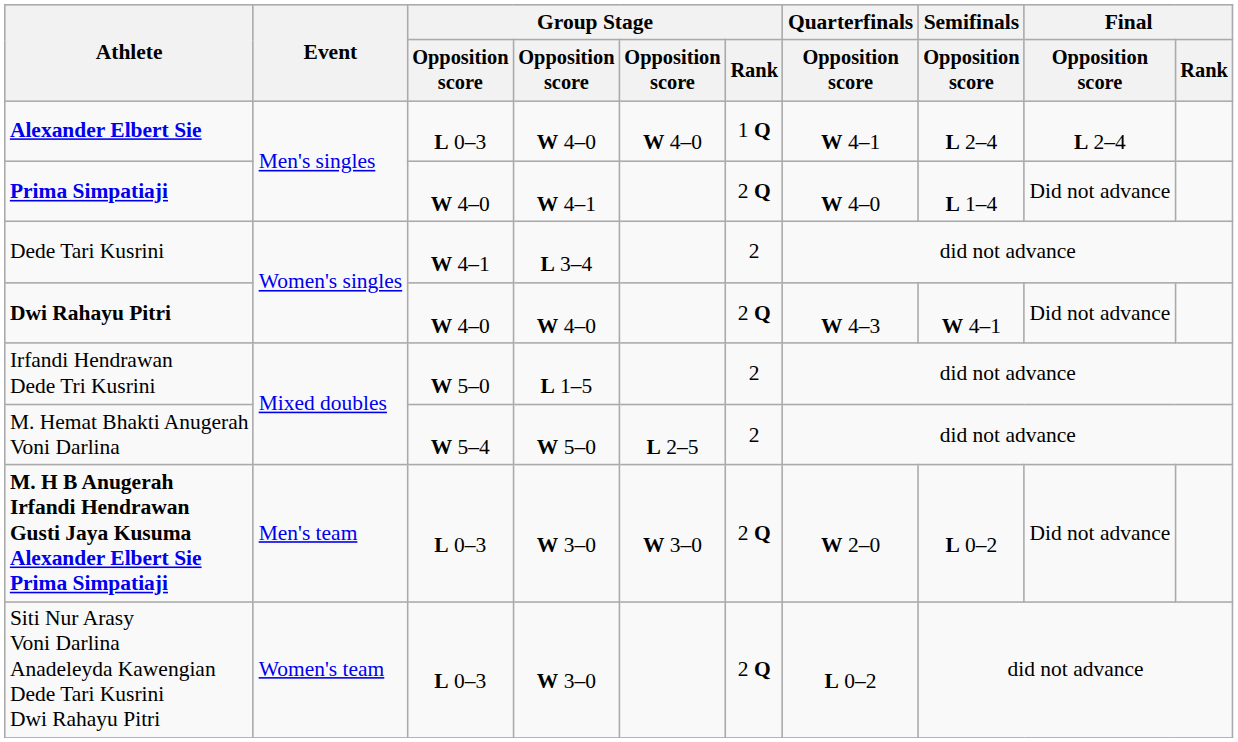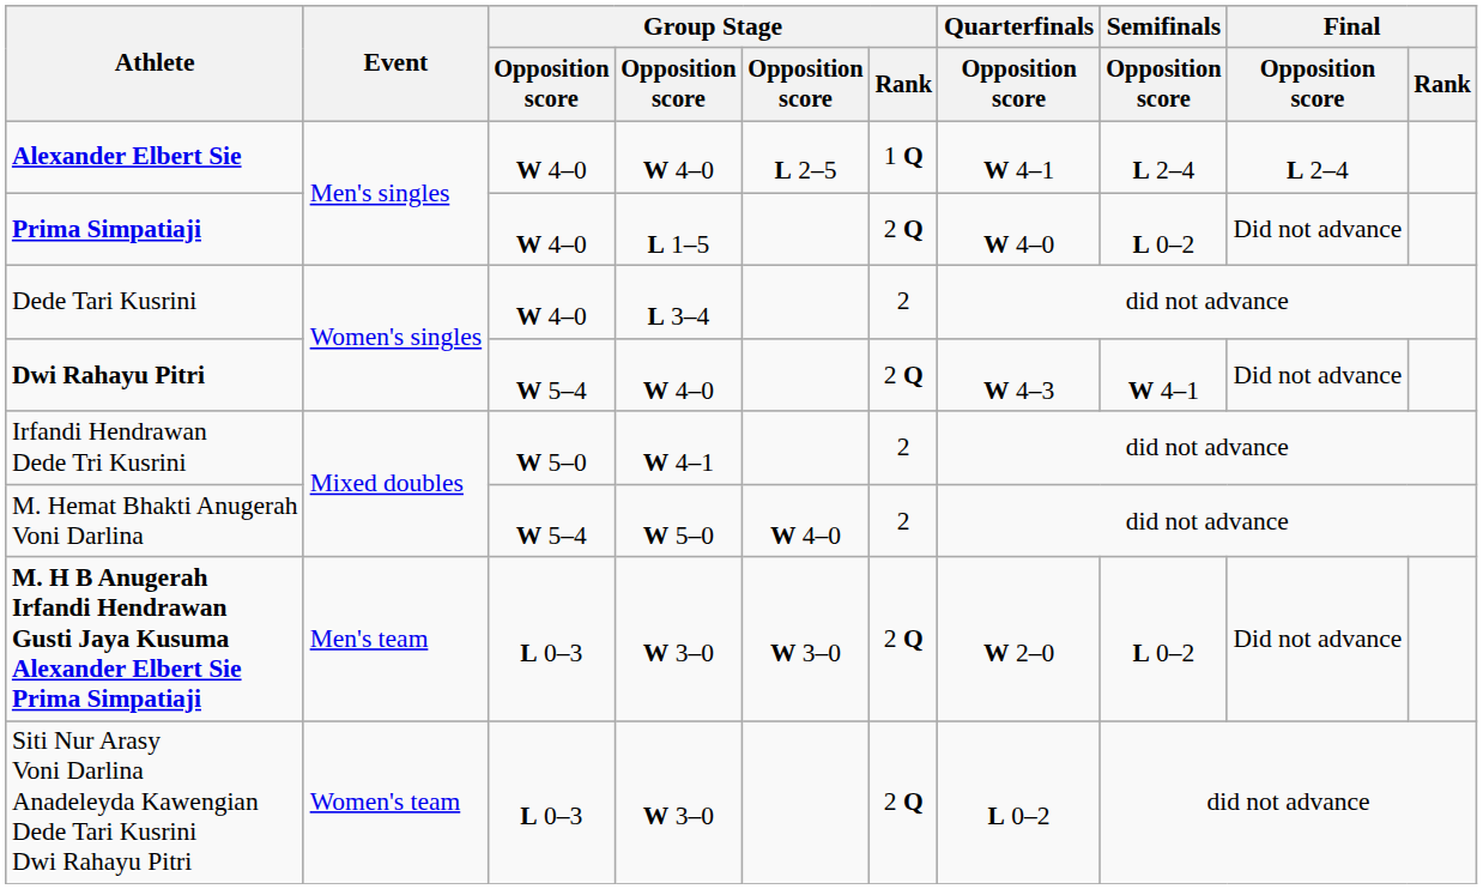Alexander Elbert Sie | column 3: L 0–3 -> W 4–0
Alexander Elbert Sie | column 5: W 4–0 -> L 2–5
Prima Simpatiaji | column 4: W 4–1 -> L 1–5
Prima Simpatiaji | Semifinals / Opposition score: L 1–4 -> L 0–2
Dede Tari Kusrini | column 3: W 4–1 -> W 4–0
Dwi Rahayu Pitri | column 3: W 4–0 -> W 5–4
Irfandi Hendrawan Dede Tri Kusrini | column 4: L 1–5 -> W 4–1
M. Hemat Bhakti Anugerah Voni Darlina | column 5: L 2–5 -> W 4–0
